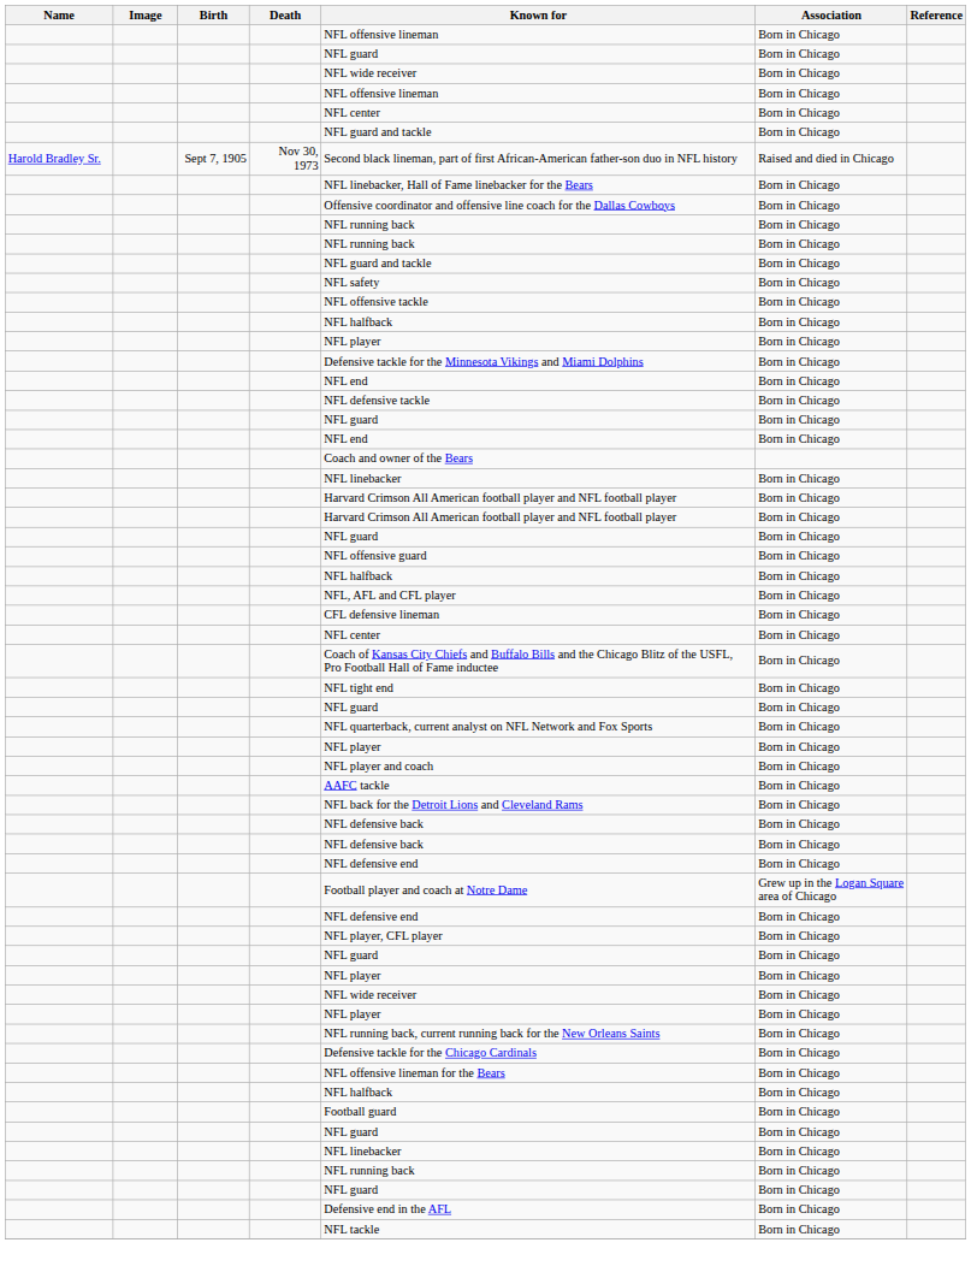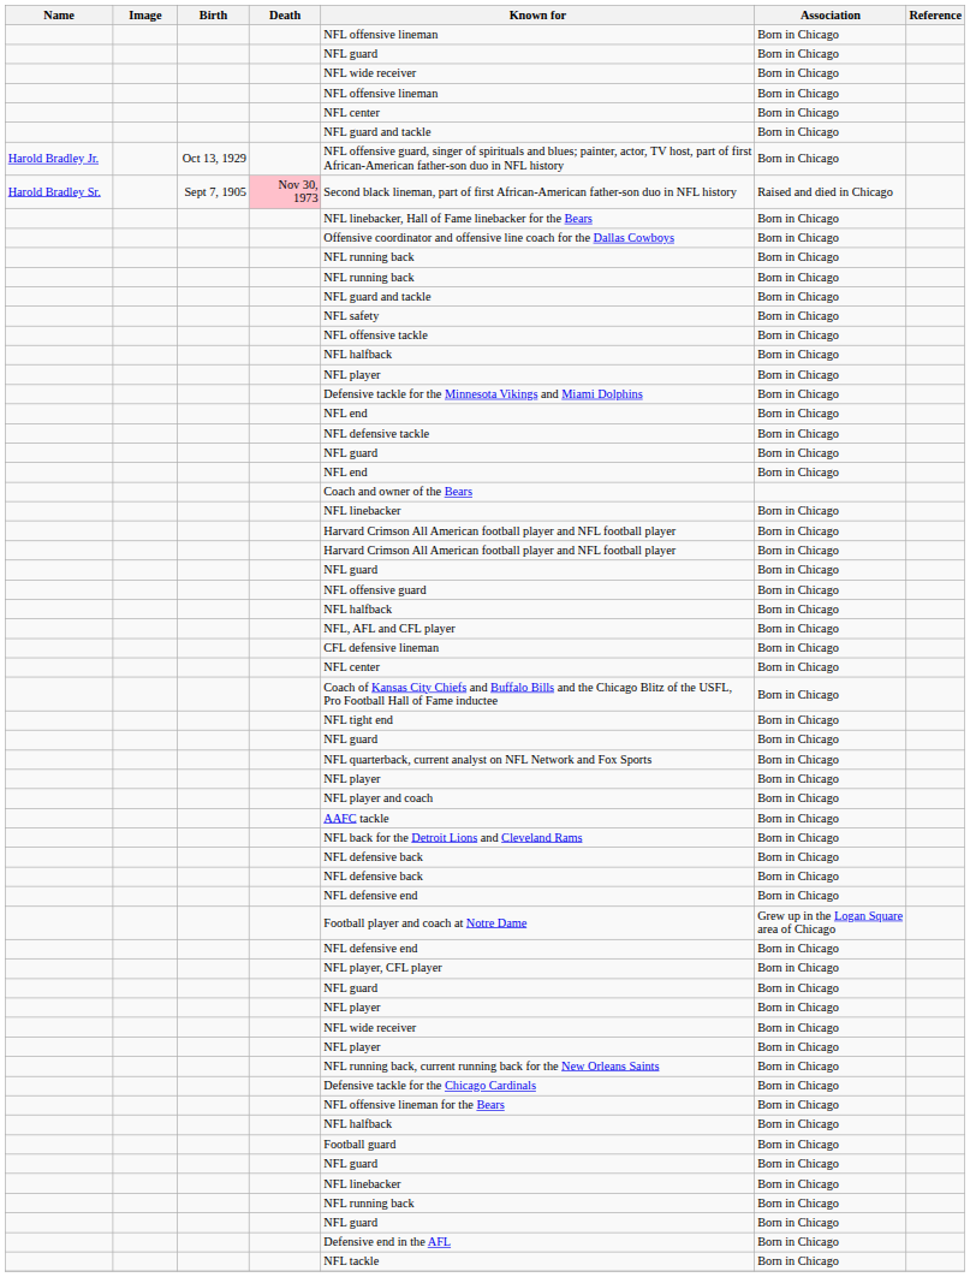+ row: Harold Bradley Jr. | Oct 13, 1929 | NFL offensive guard, singer of spirituals and blues; painter, actor, TV host, part of first African-American father-son duo in NFL history | Born in Chicago
Harold Bradley Sr. | Death: no background -> pink background
